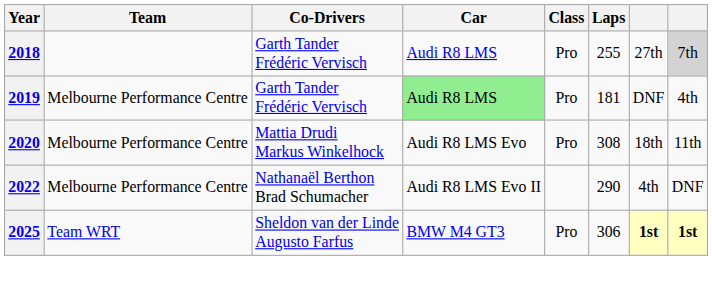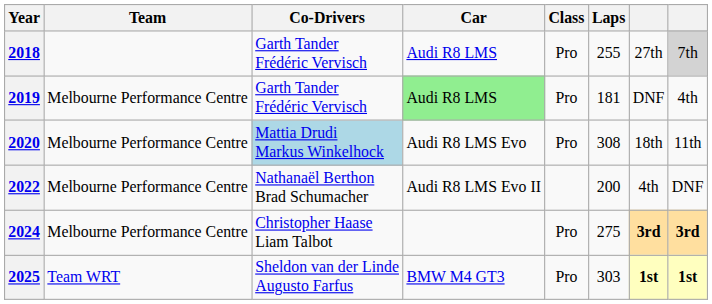2020 | Co-Drivers: no background -> lightblue background
2022 | Laps: 290 -> 200
+ row: 2024 | Melbourne Performance Centre | Christopher Haase Liam Talbot | Pro | 275 | 3rd | 3rd
2025 | Laps: 306 -> 303
